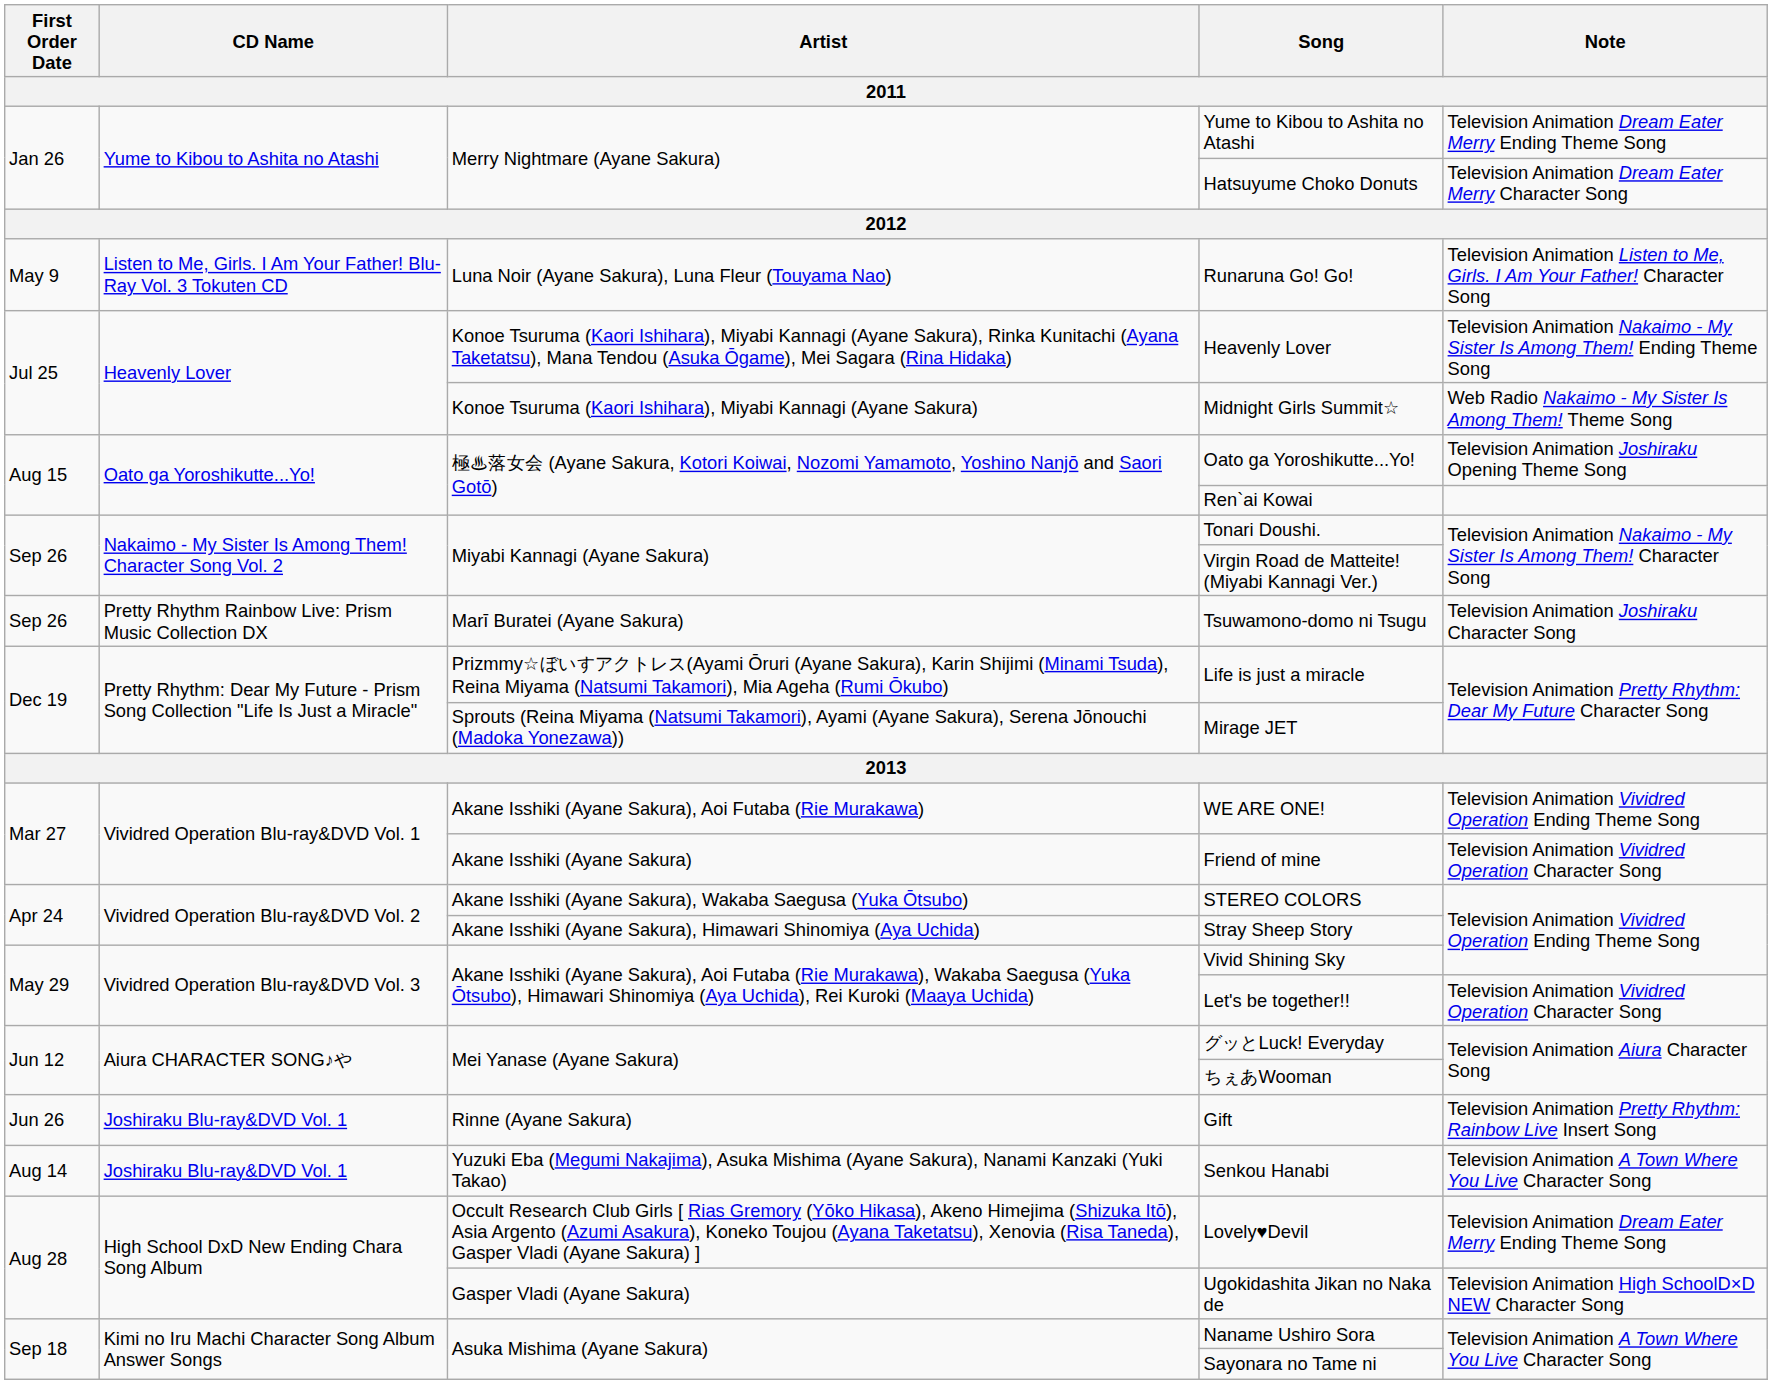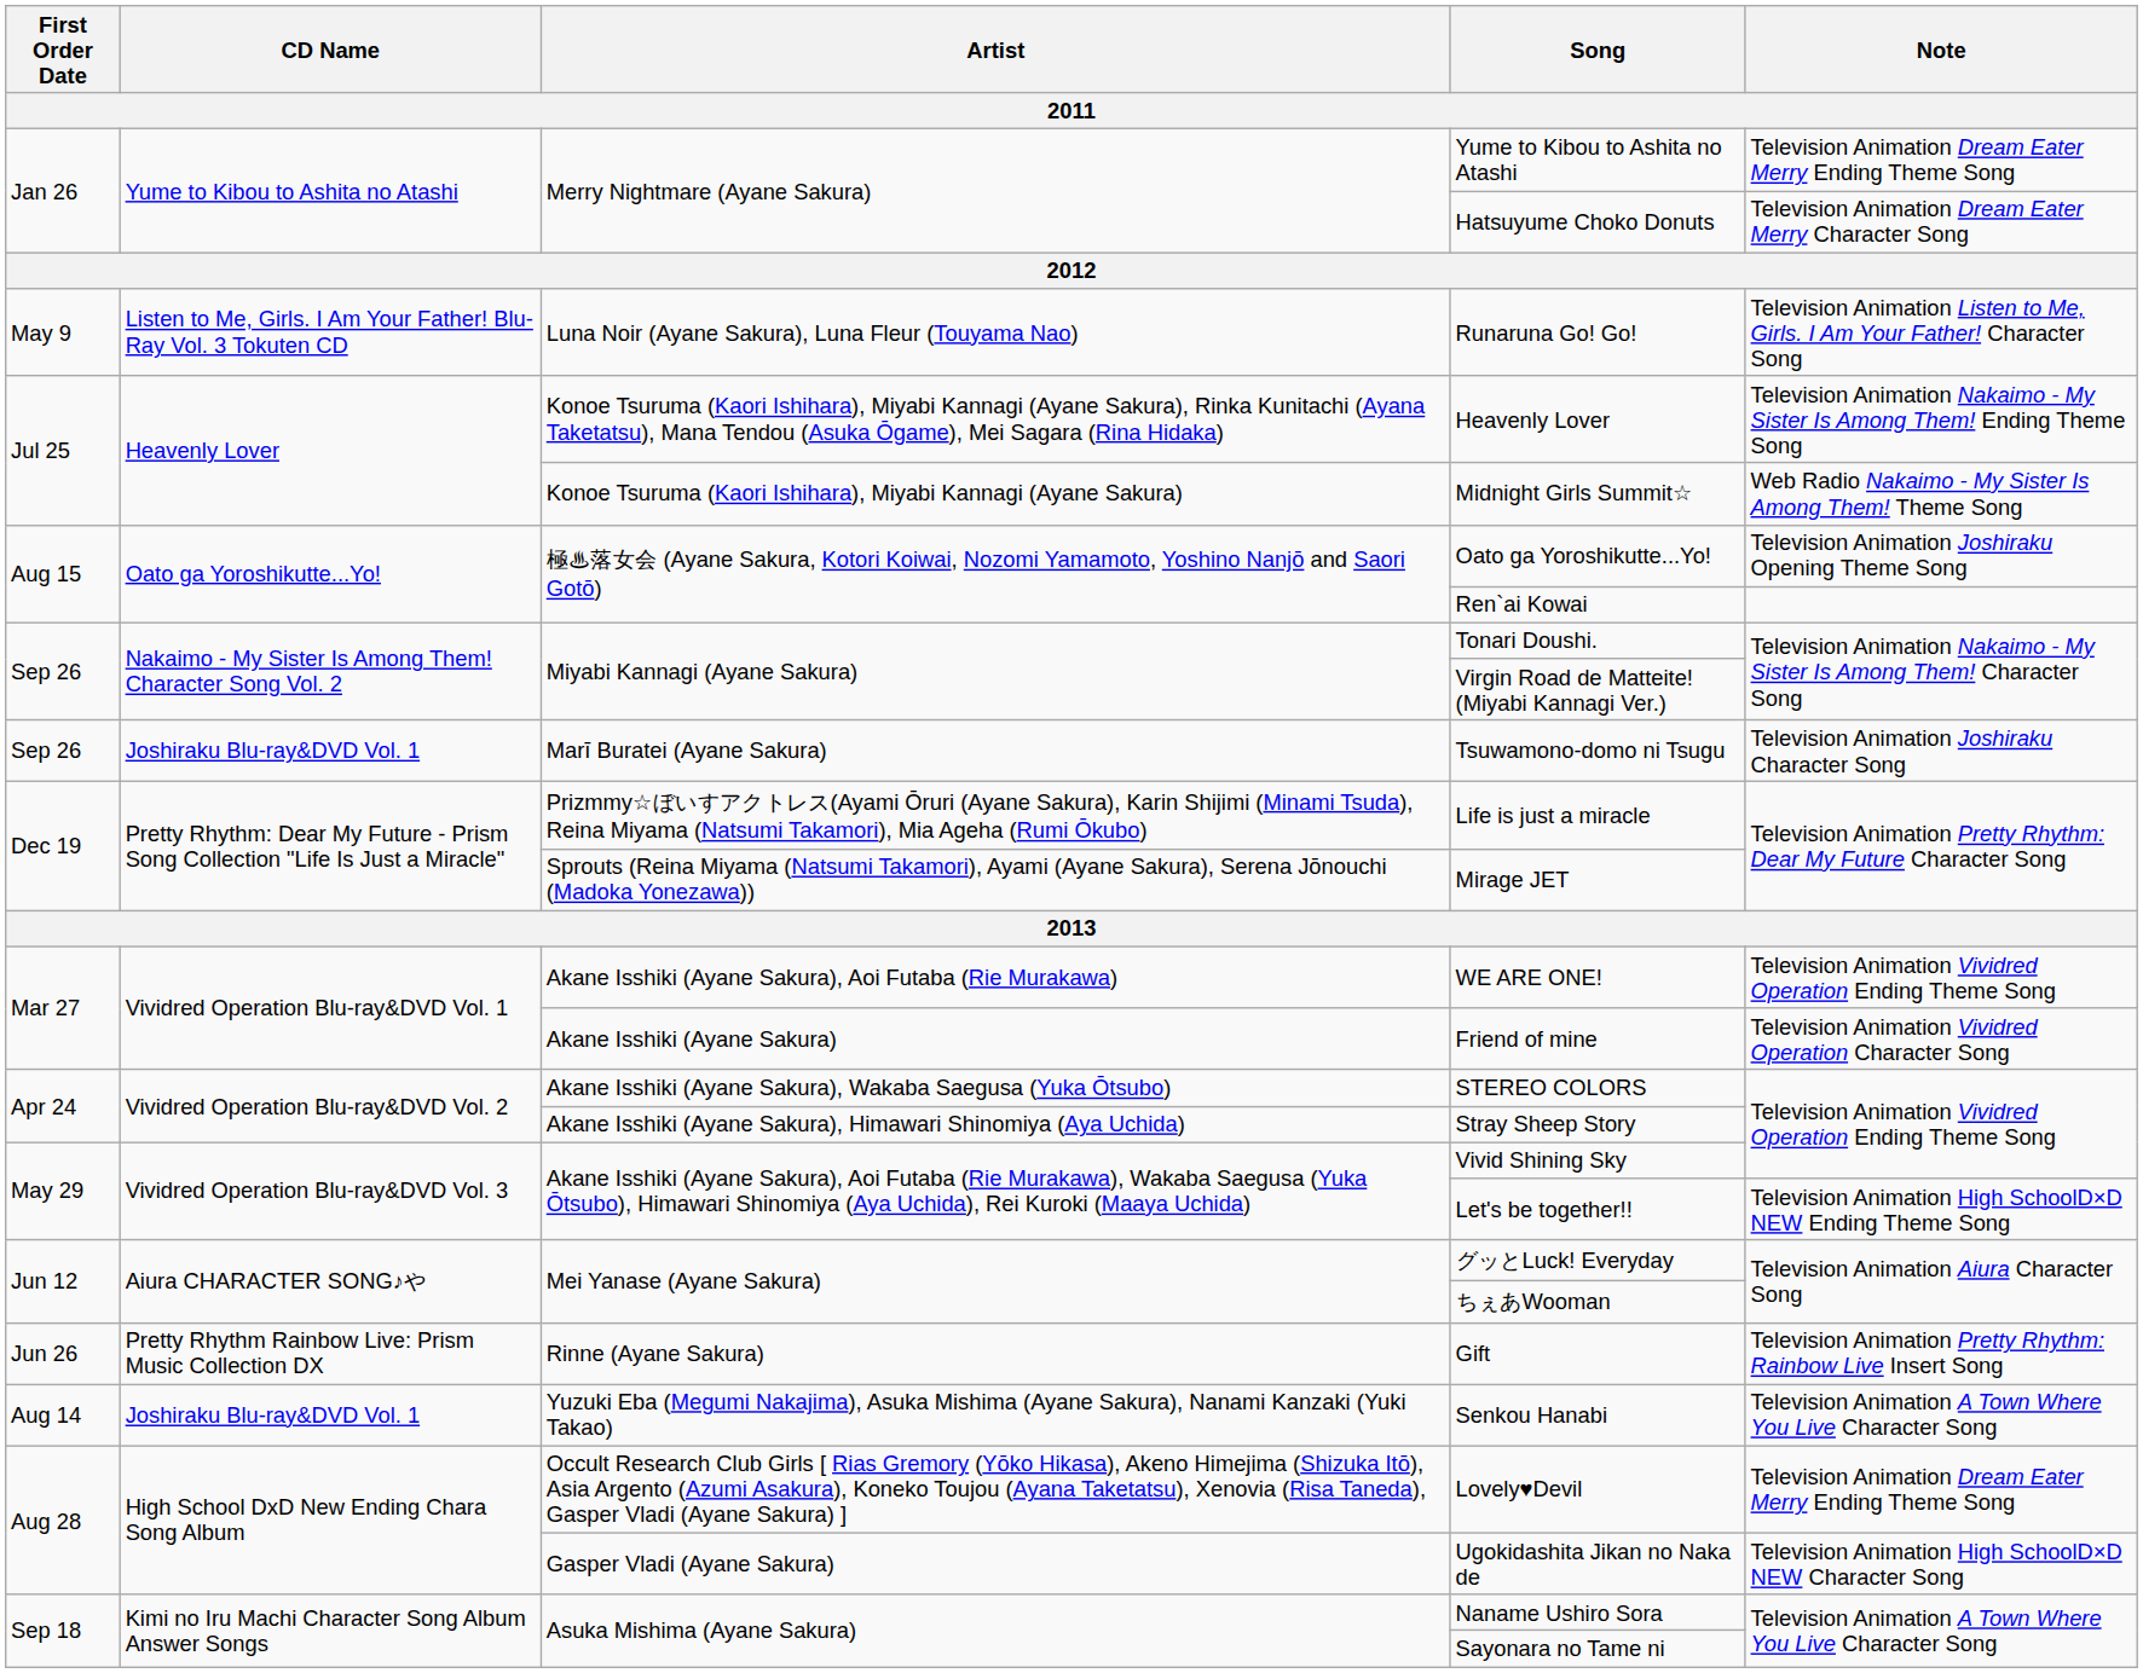Tsuwamono-domo ni Tsugu | CD Name: Pretty Rhythm Rainbow Live: Prism Music Collection DX -> Joshiraku Blu-ray&DVD Vol. 1
Let's be together!! | Note: Television Animation Vividred Operation Character Song -> Television Animation High SchoolD×D NEW Ending Theme Song
Gift | CD Name: Joshiraku Blu-ray&DVD Vol. 1 -> Pretty Rhythm Rainbow Live: Prism Music Collection DX
